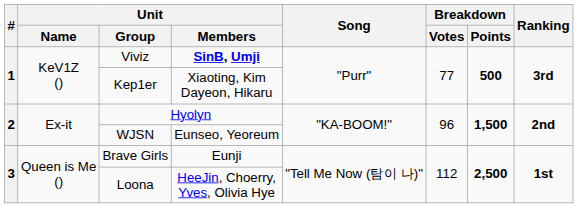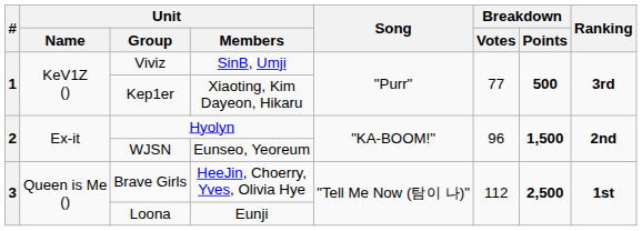Viviz | Unit / Members: bold -> normal
Brave Girls | Unit / Members: Eunji -> HeeJin, Choerry, Yves, Olivia Hye
Loona | Unit / Members: HeeJin, Choerry, Yves, Olivia Hye -> Eunji
